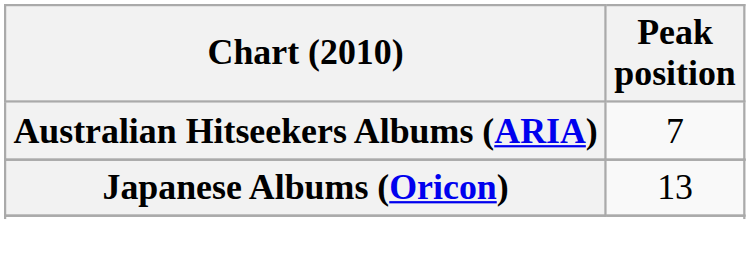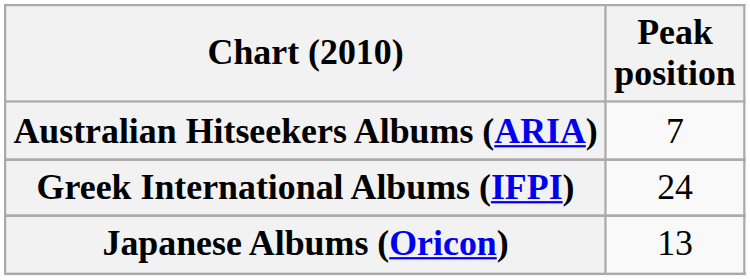+ row: Greek International Albums (IFPI) | 24
